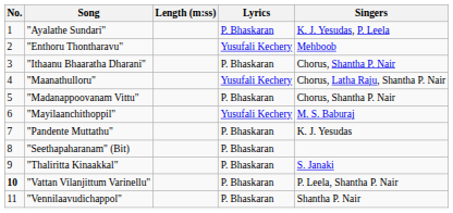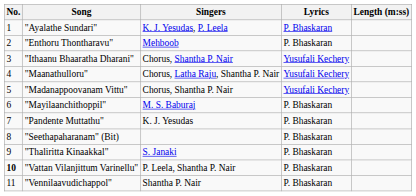columns swapped: Singers <-> Length (m:ss)
"Enthoru Thontharavu" | Lyrics: Yusufali Kechery -> P. Bhaskaran
"Ithaanu Bhaaratha Dharani" | Lyrics: P. Bhaskaran -> Yusufali Kechery
"Madanappoovanam Vittu" | Lyrics: P. Bhaskaran -> Yusufali Kechery
"Mayilaanchithoppil" | Lyrics: Yusufali Kechery -> P. Bhaskaran
